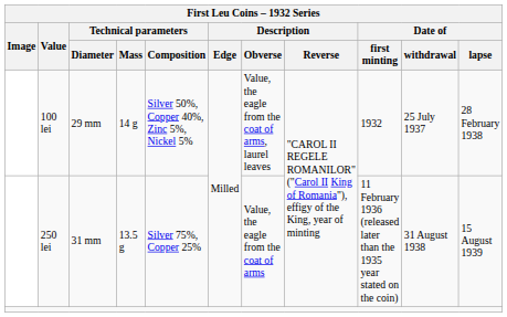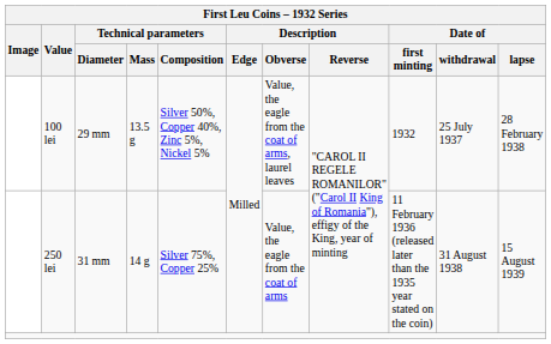100 lei | Technical parameters / Mass: 14 g -> 13.5 g
250 lei | Technical parameters / Mass: 13.5 g -> 14 g
